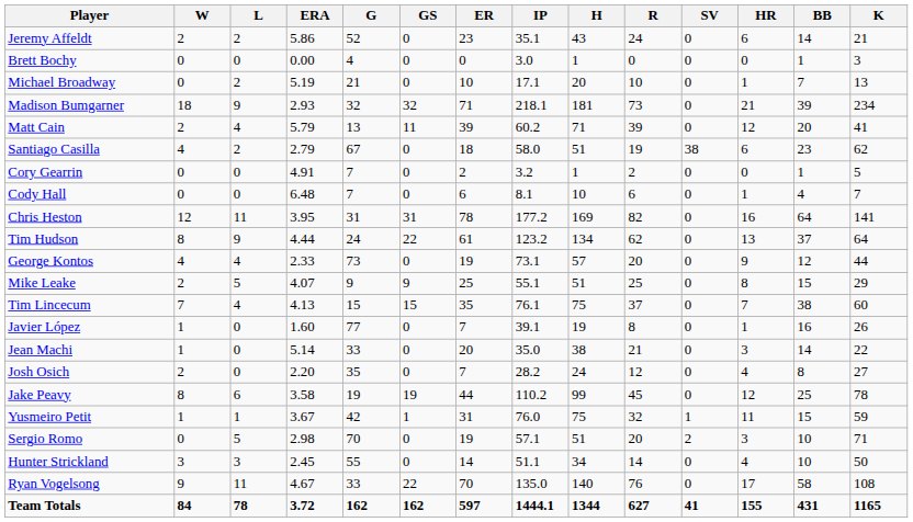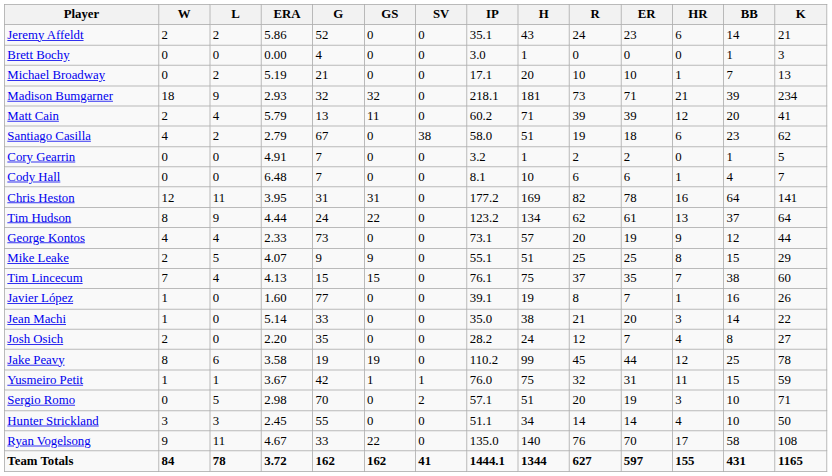columns swapped: SV <-> ER
